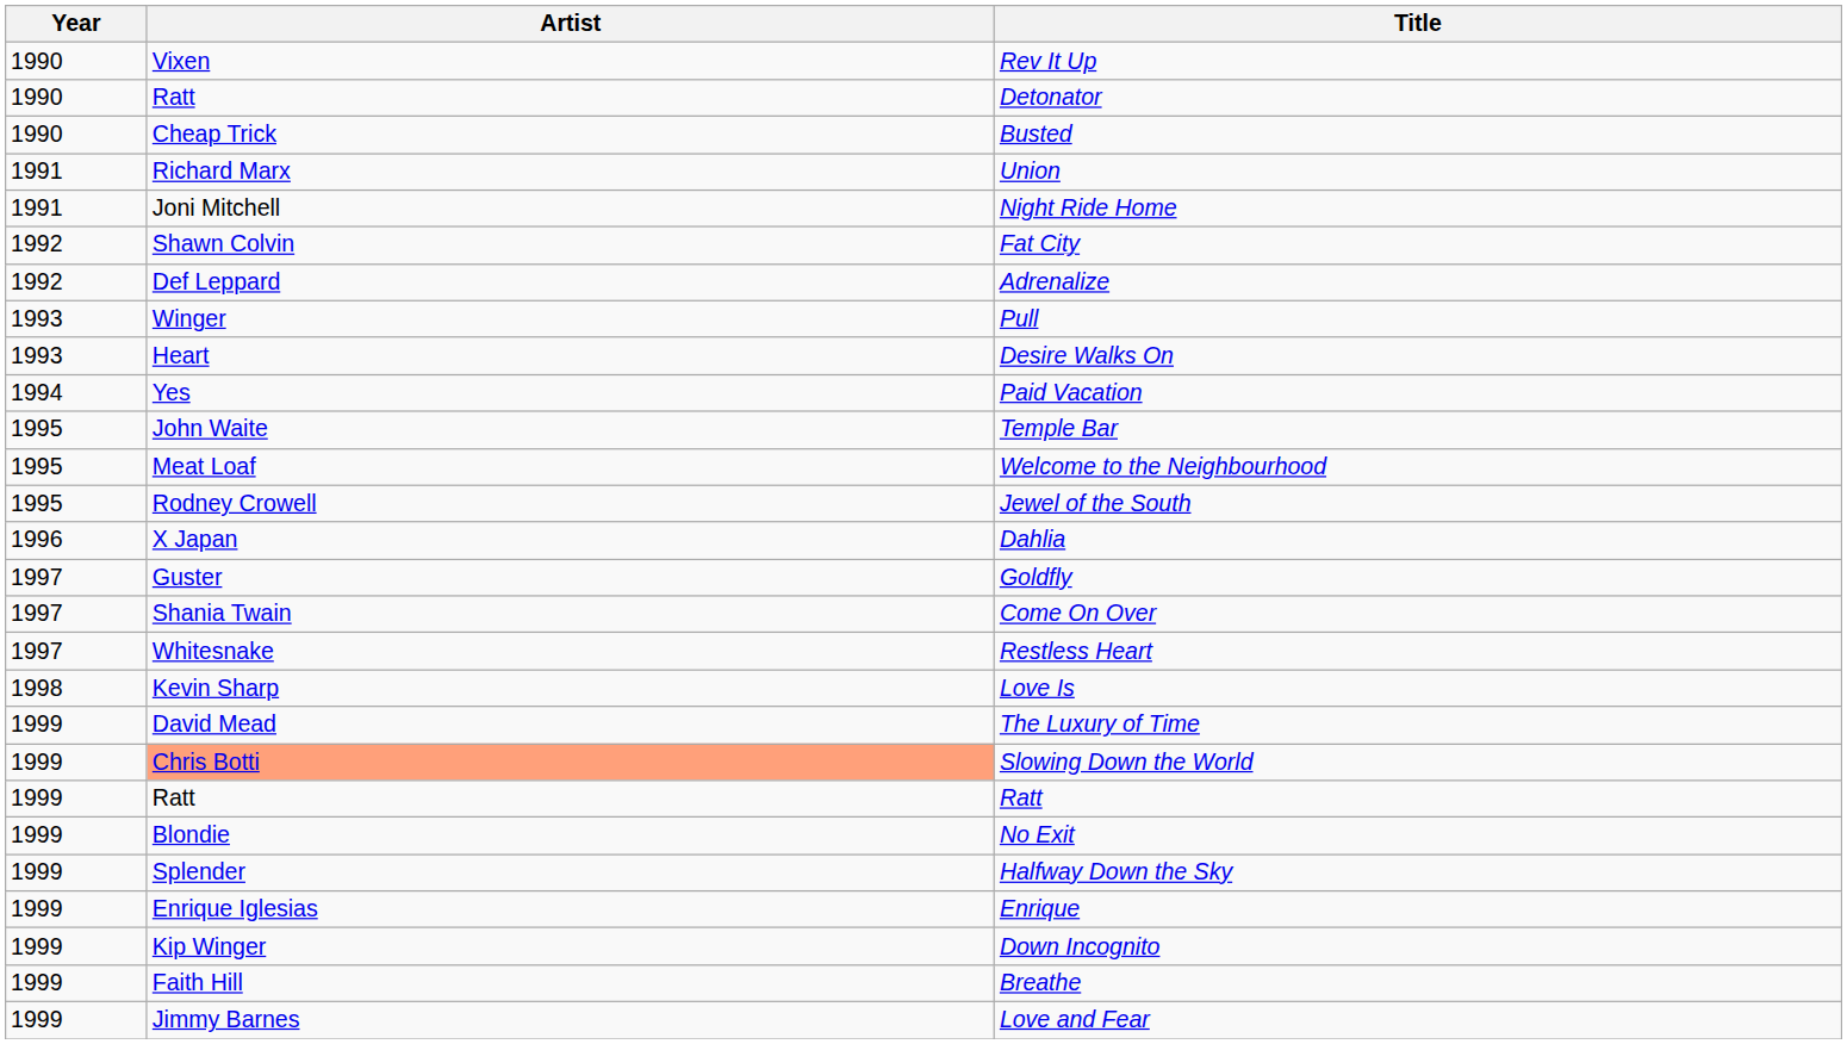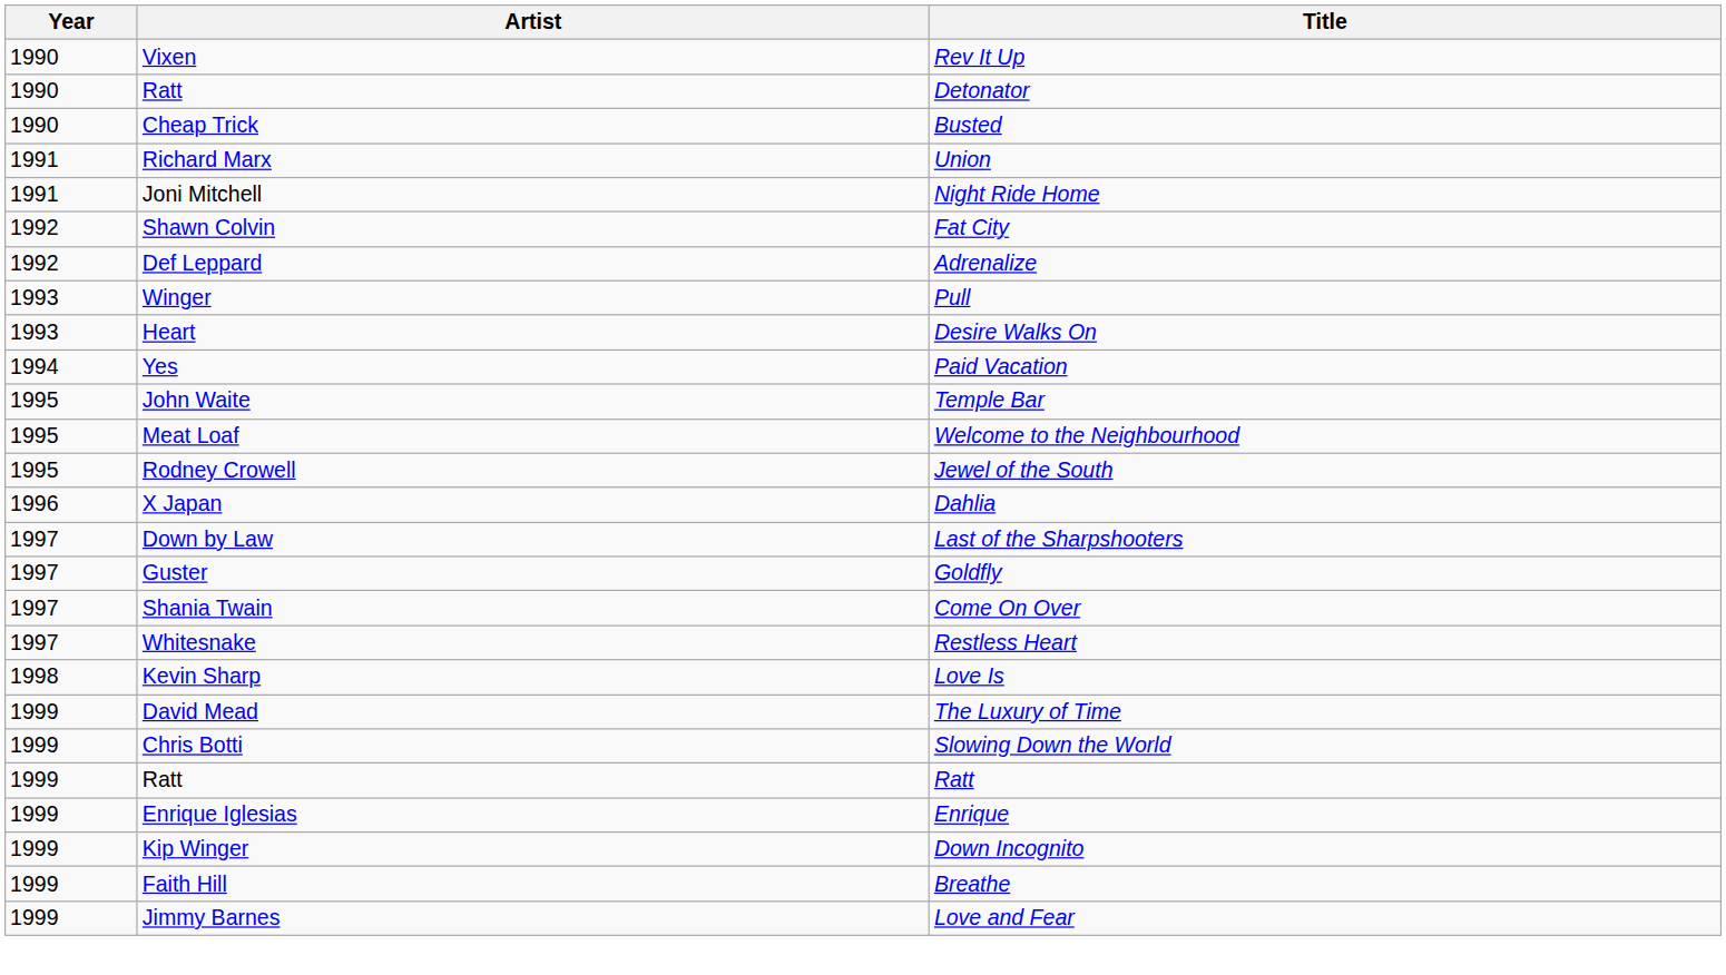+ row: 1997 | Down by Law | Last of the Sharpshooters
Slowing Down the World | Artist: lightsalmon background -> no background
- row: 1999 | Blondie | No Exit
- row: 1999 | Splender | Halfway Down the Sky
